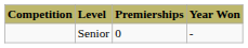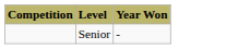- column: Premierships | 0
